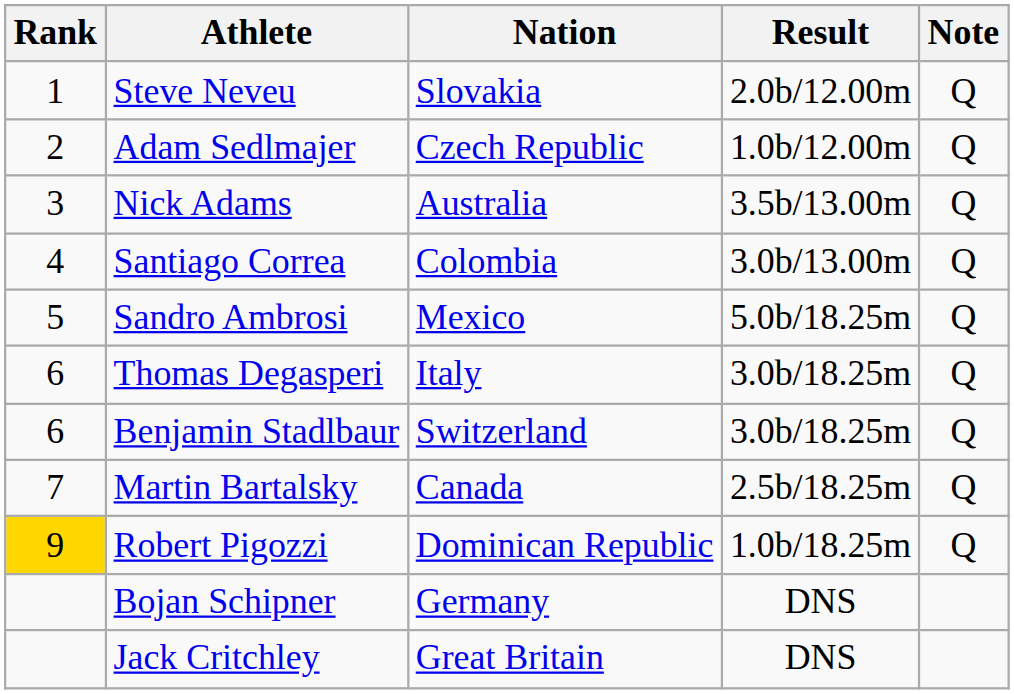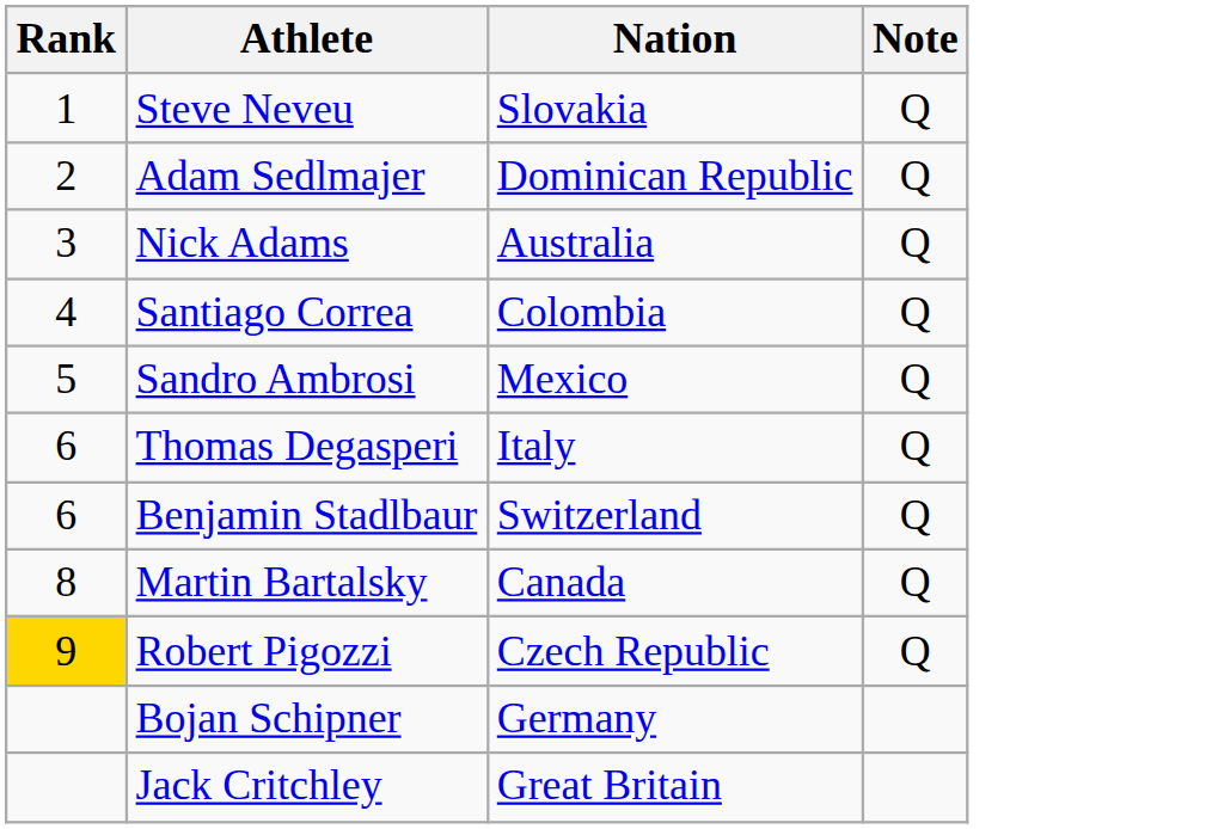- column: Result | 2.0b/12.00m | 1.0b/12.00m | 3.5b/13.00m | 3.0b/13.00m | 5.0b/18.25m | 3.0b/18.25m | 3.0b/18.25m | 2.5b/18.25m | 1.0b/18.25m | DNS | DNS
Adam Sedlmajer | Nation: Czech Republic -> Dominican Republic
Martin Bartalsky | Rank: 7 -> 8
Robert Pigozzi | Nation: Dominican Republic -> Czech Republic
